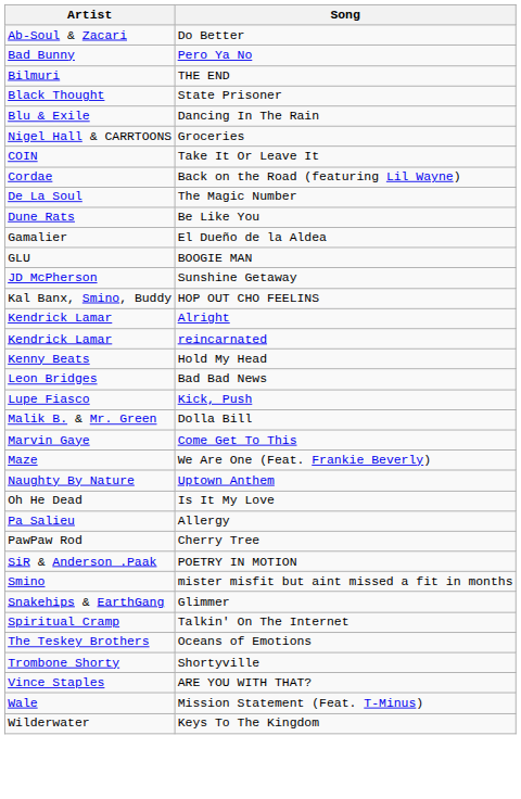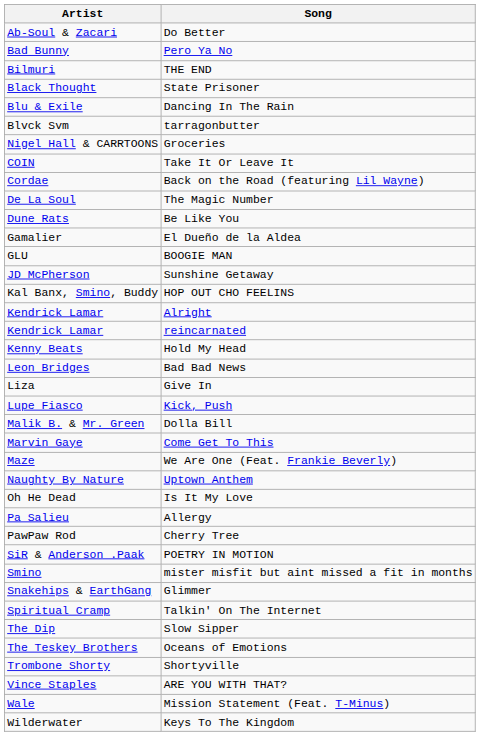+ row: Blvck Svm | tarragonbutter
+ row: Liza | Give In
+ row: The Dip | Slow Sipper
